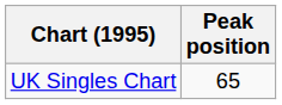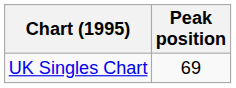UK Singles Chart | Peak position: 65 -> 69
